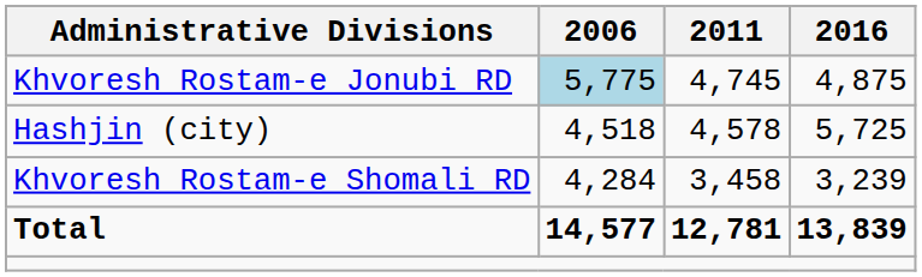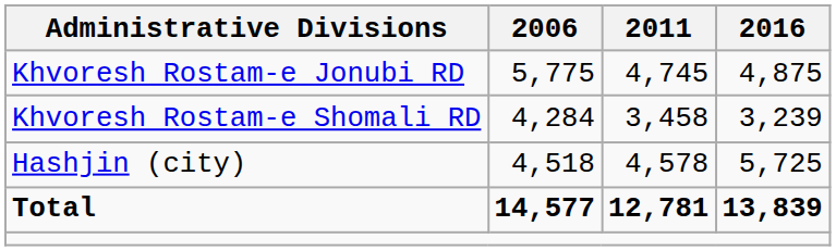Khvoresh Rostam-e Jonubi RD | 2006: lightblue background -> no background
rows swapped: Khvoresh Rostam-e Shomali RD <-> Hashjin (city)
